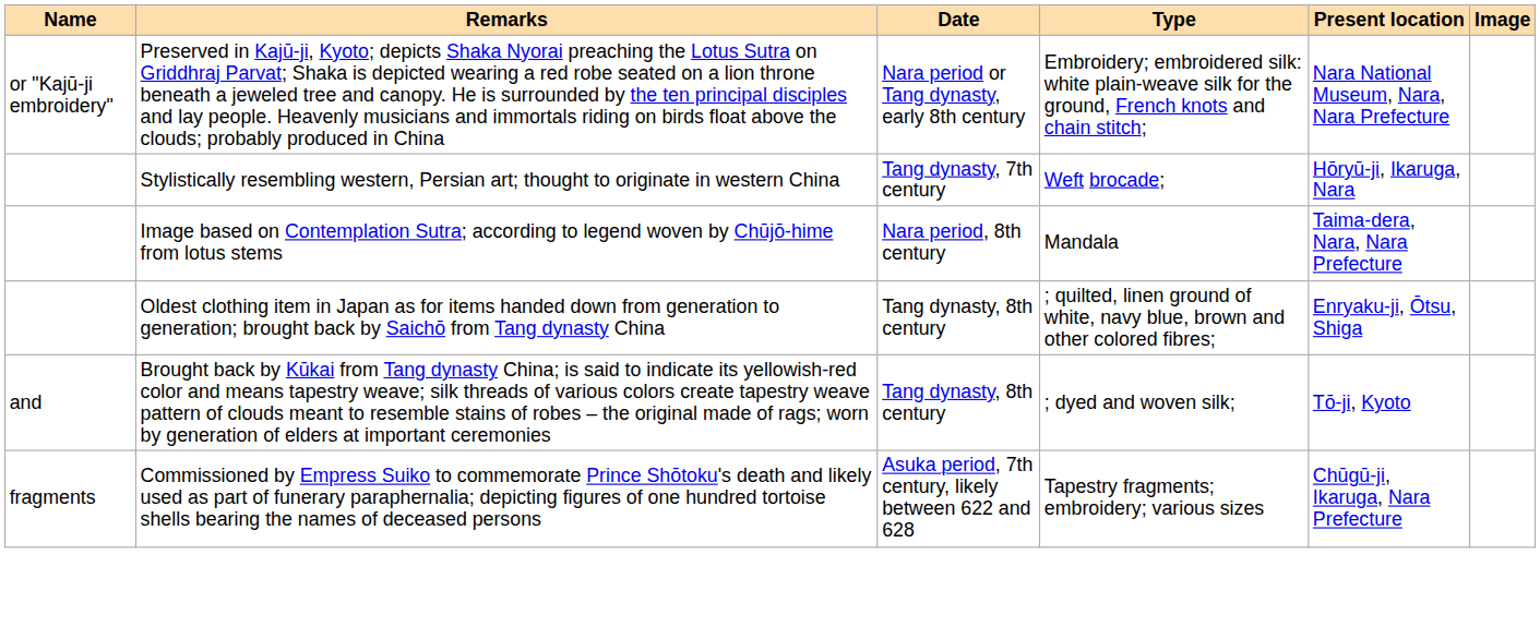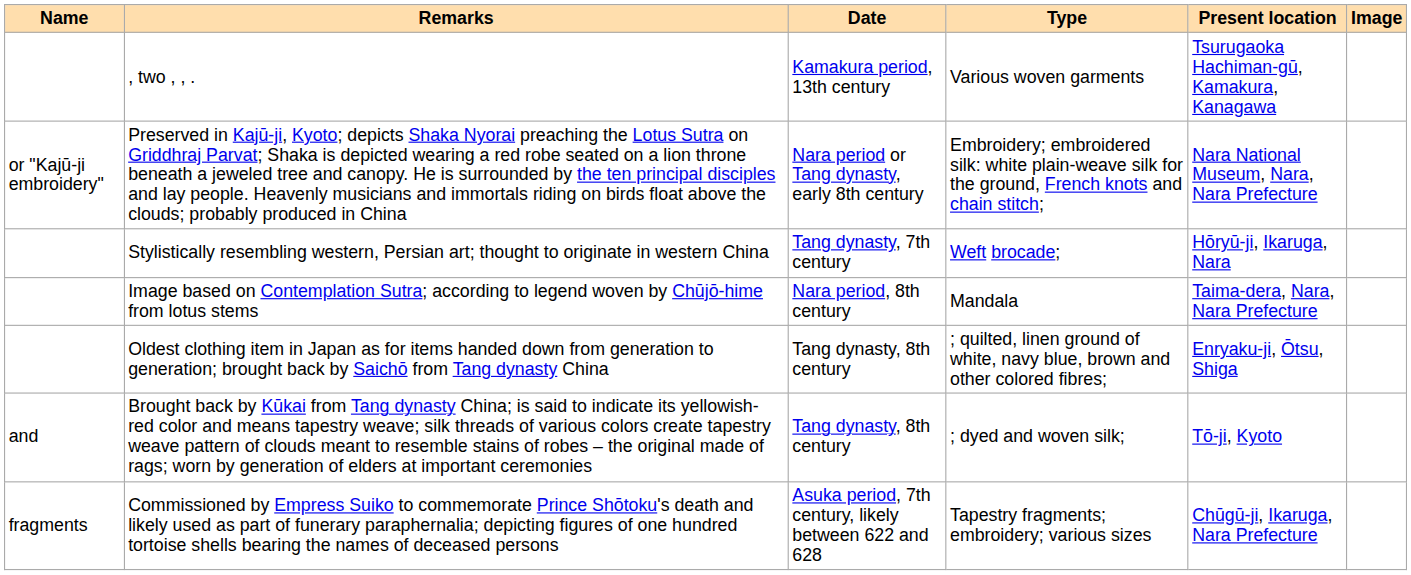+ row: , two , , . | Kamakura period, 13th century | Various woven garments | Tsurugaoka Hachiman-gū, Kamakura, Kanagawa
